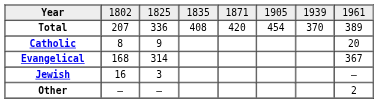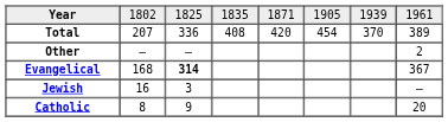rows swapped: Catholic <-> Other
Evangelical | column 3: normal -> bold
